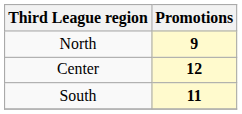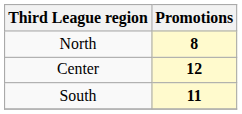North | Promotions: 9 -> 8
